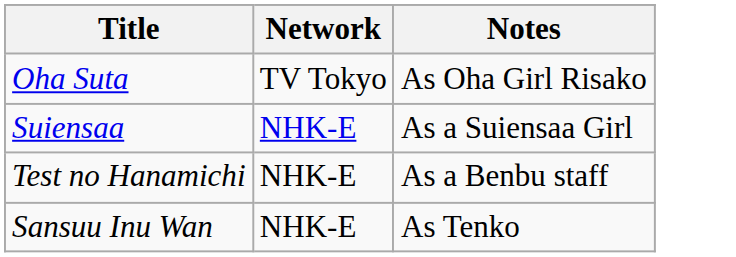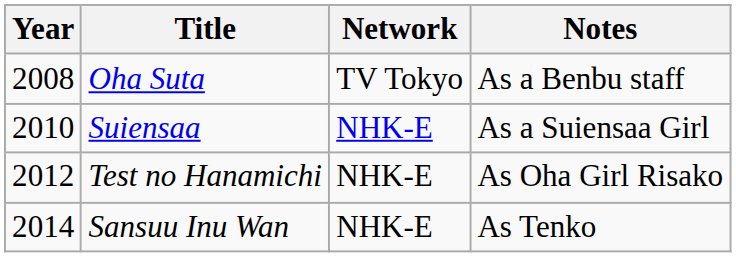+ column: Year | 2008 | 2010 | 2012 | 2014
Oha Suta | Notes: As Oha Girl Risako -> As a Benbu staff
Test no Hanamichi | Notes: As a Benbu staff -> As Oha Girl Risako
